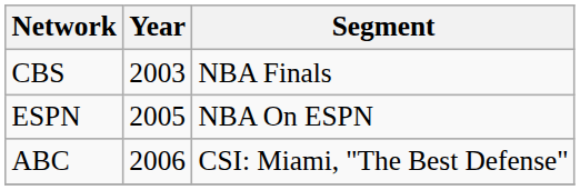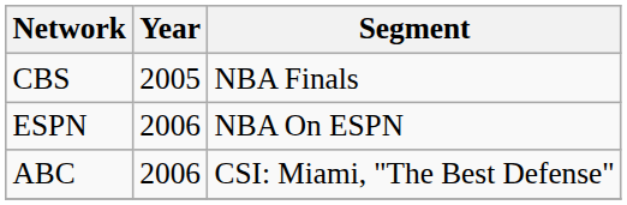CBS | Year: 2003 -> 2005
ESPN | Year: 2005 -> 2006
